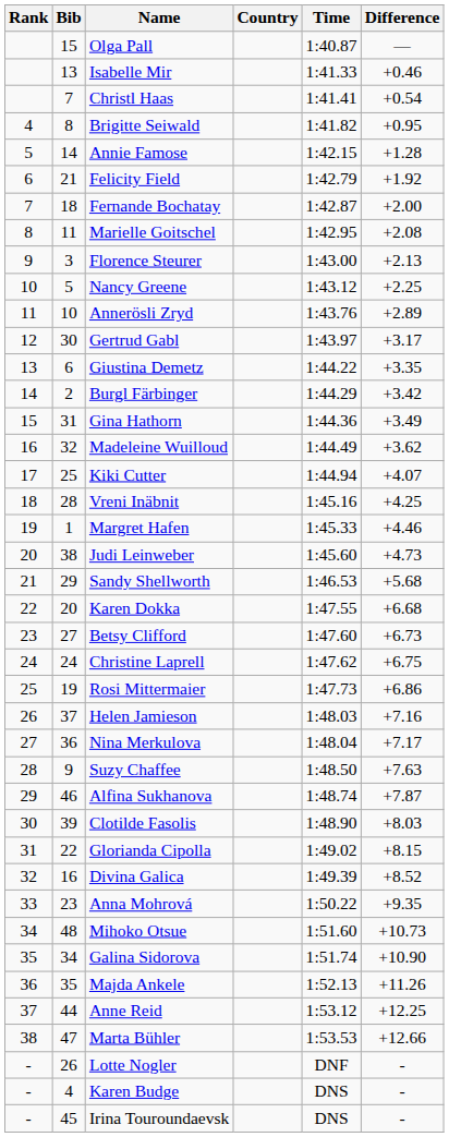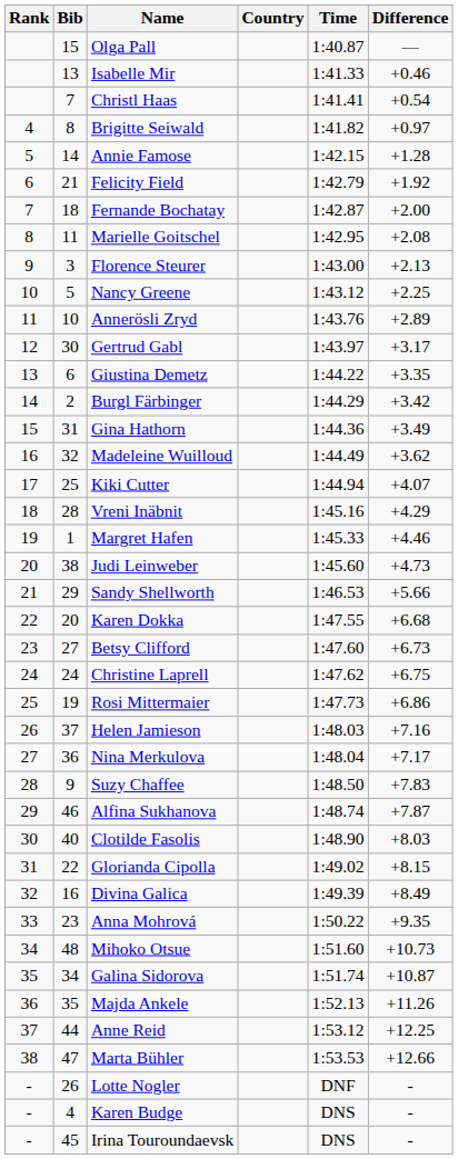Brigitte Seiwald | Difference: +0.95 -> +0.97
Vreni Inäbnit | Difference: +4.25 -> +4.29
Sandy Shellworth | Difference: +5.68 -> +5.66
Suzy Chaffee | Difference: +7.63 -> +7.83
Clotilde Fasolis | Bib: 39 -> 40
Divina Galica | Difference: +8.52 -> +8.49
Galina Sidorova | Difference: +10.90 -> +10.87
